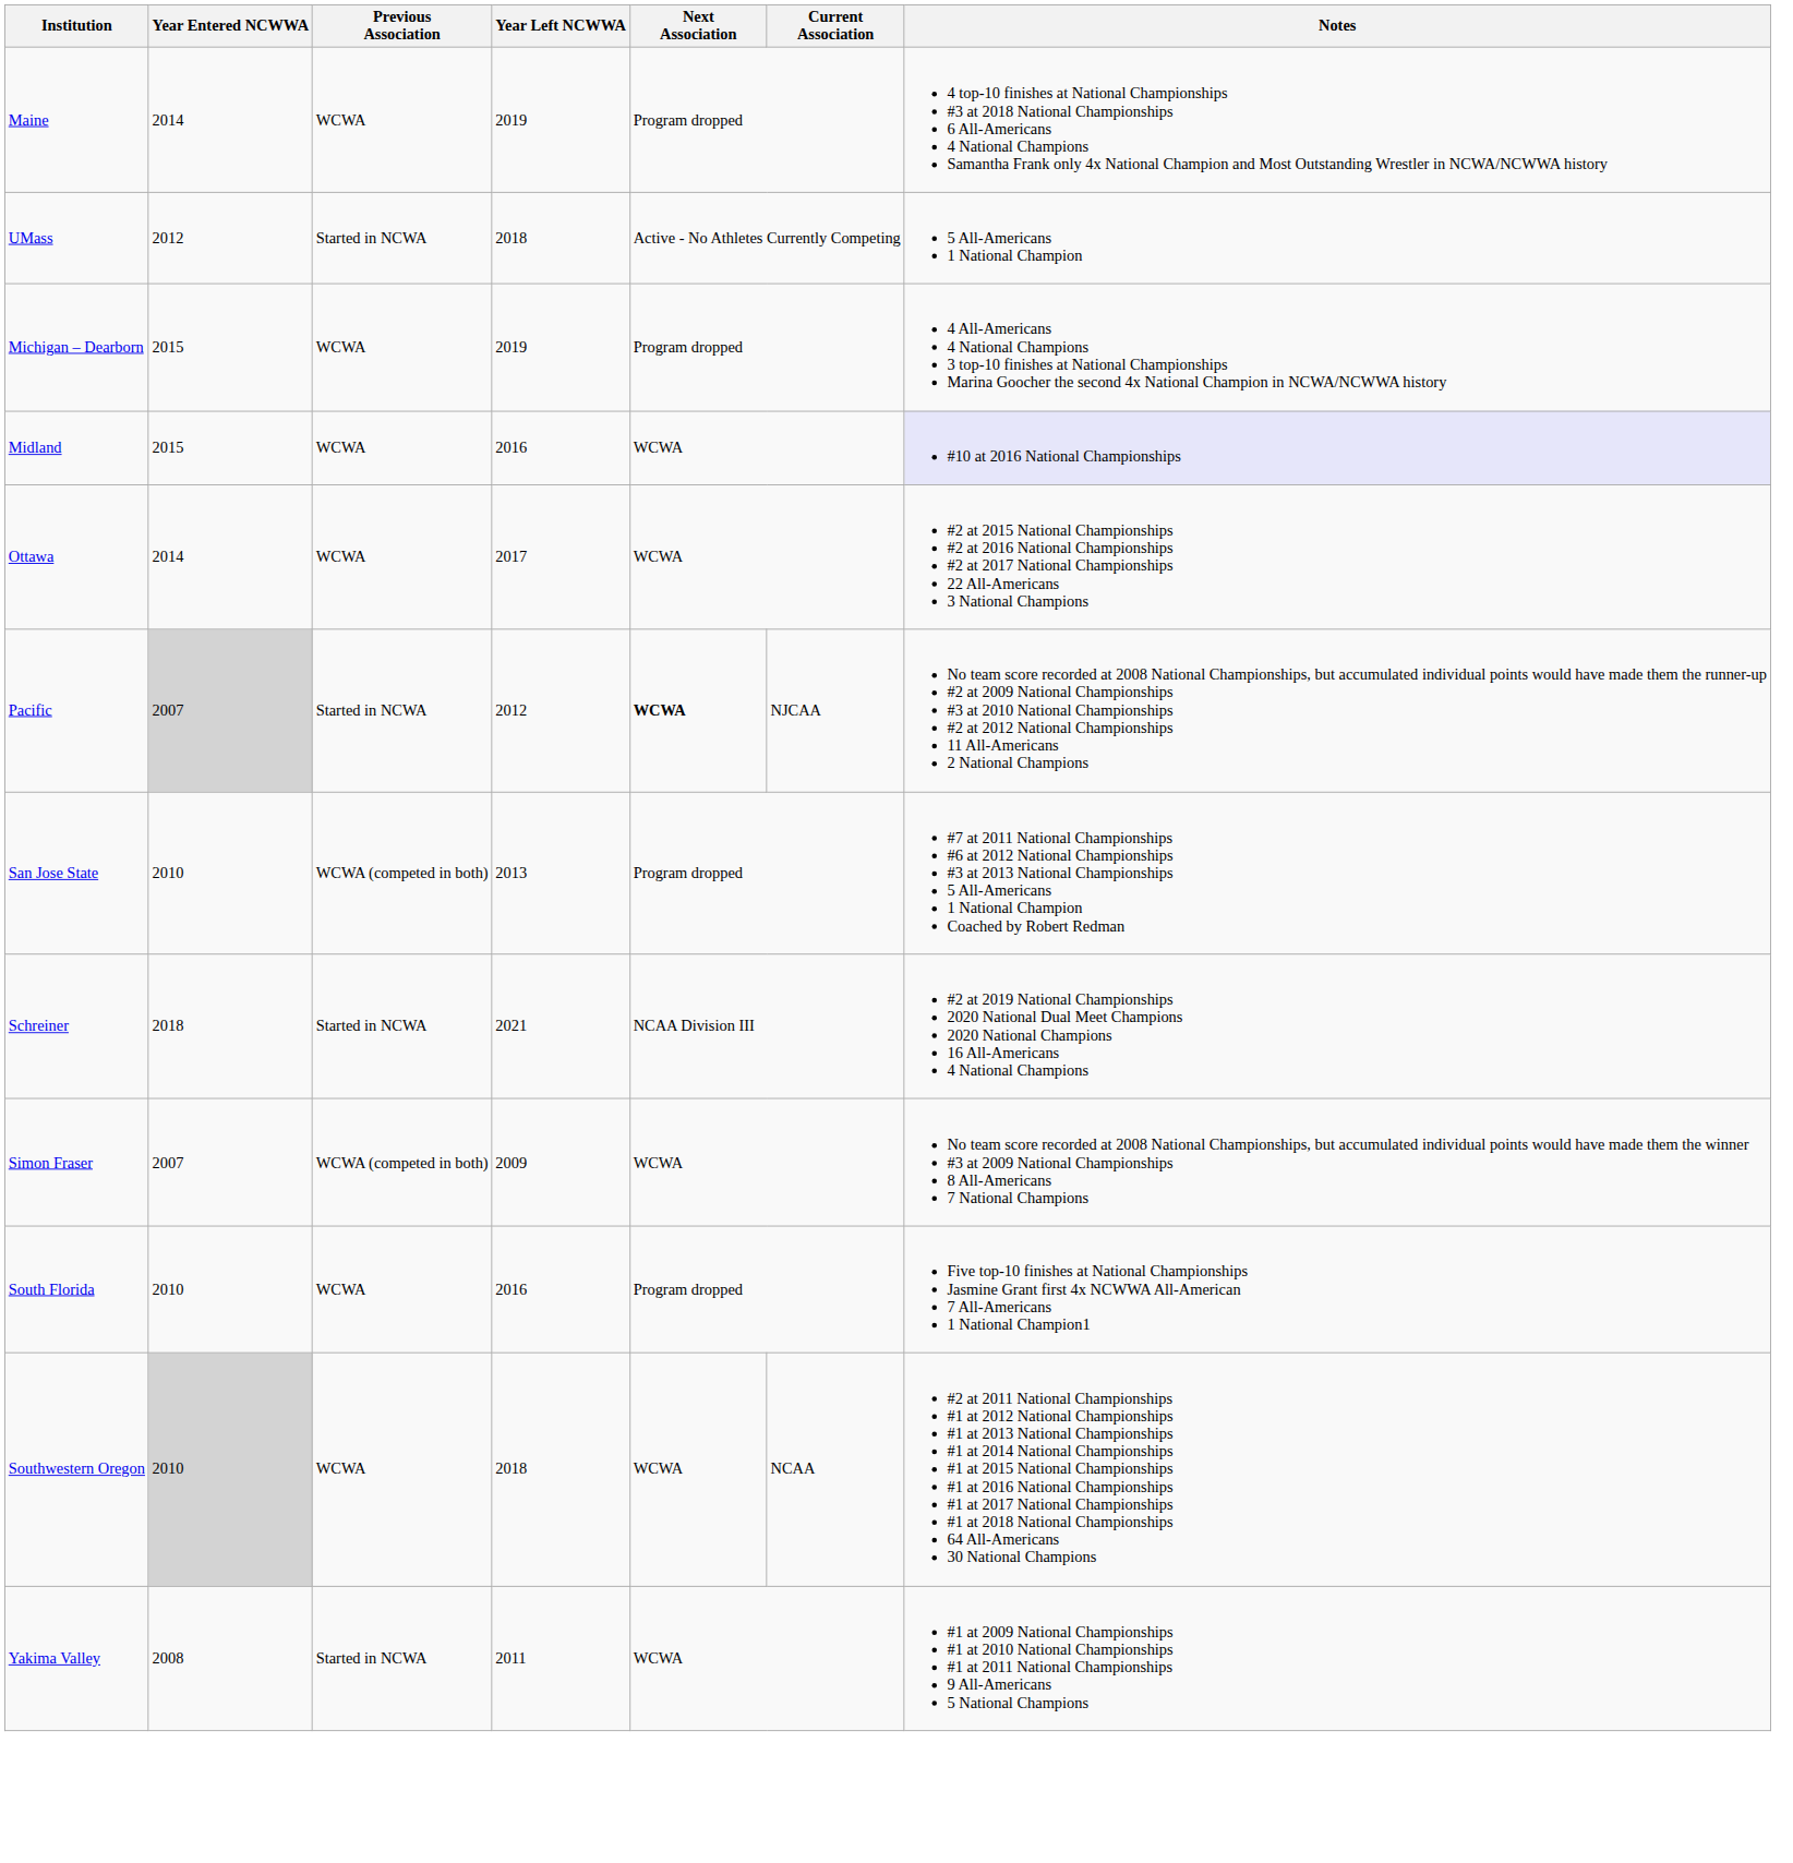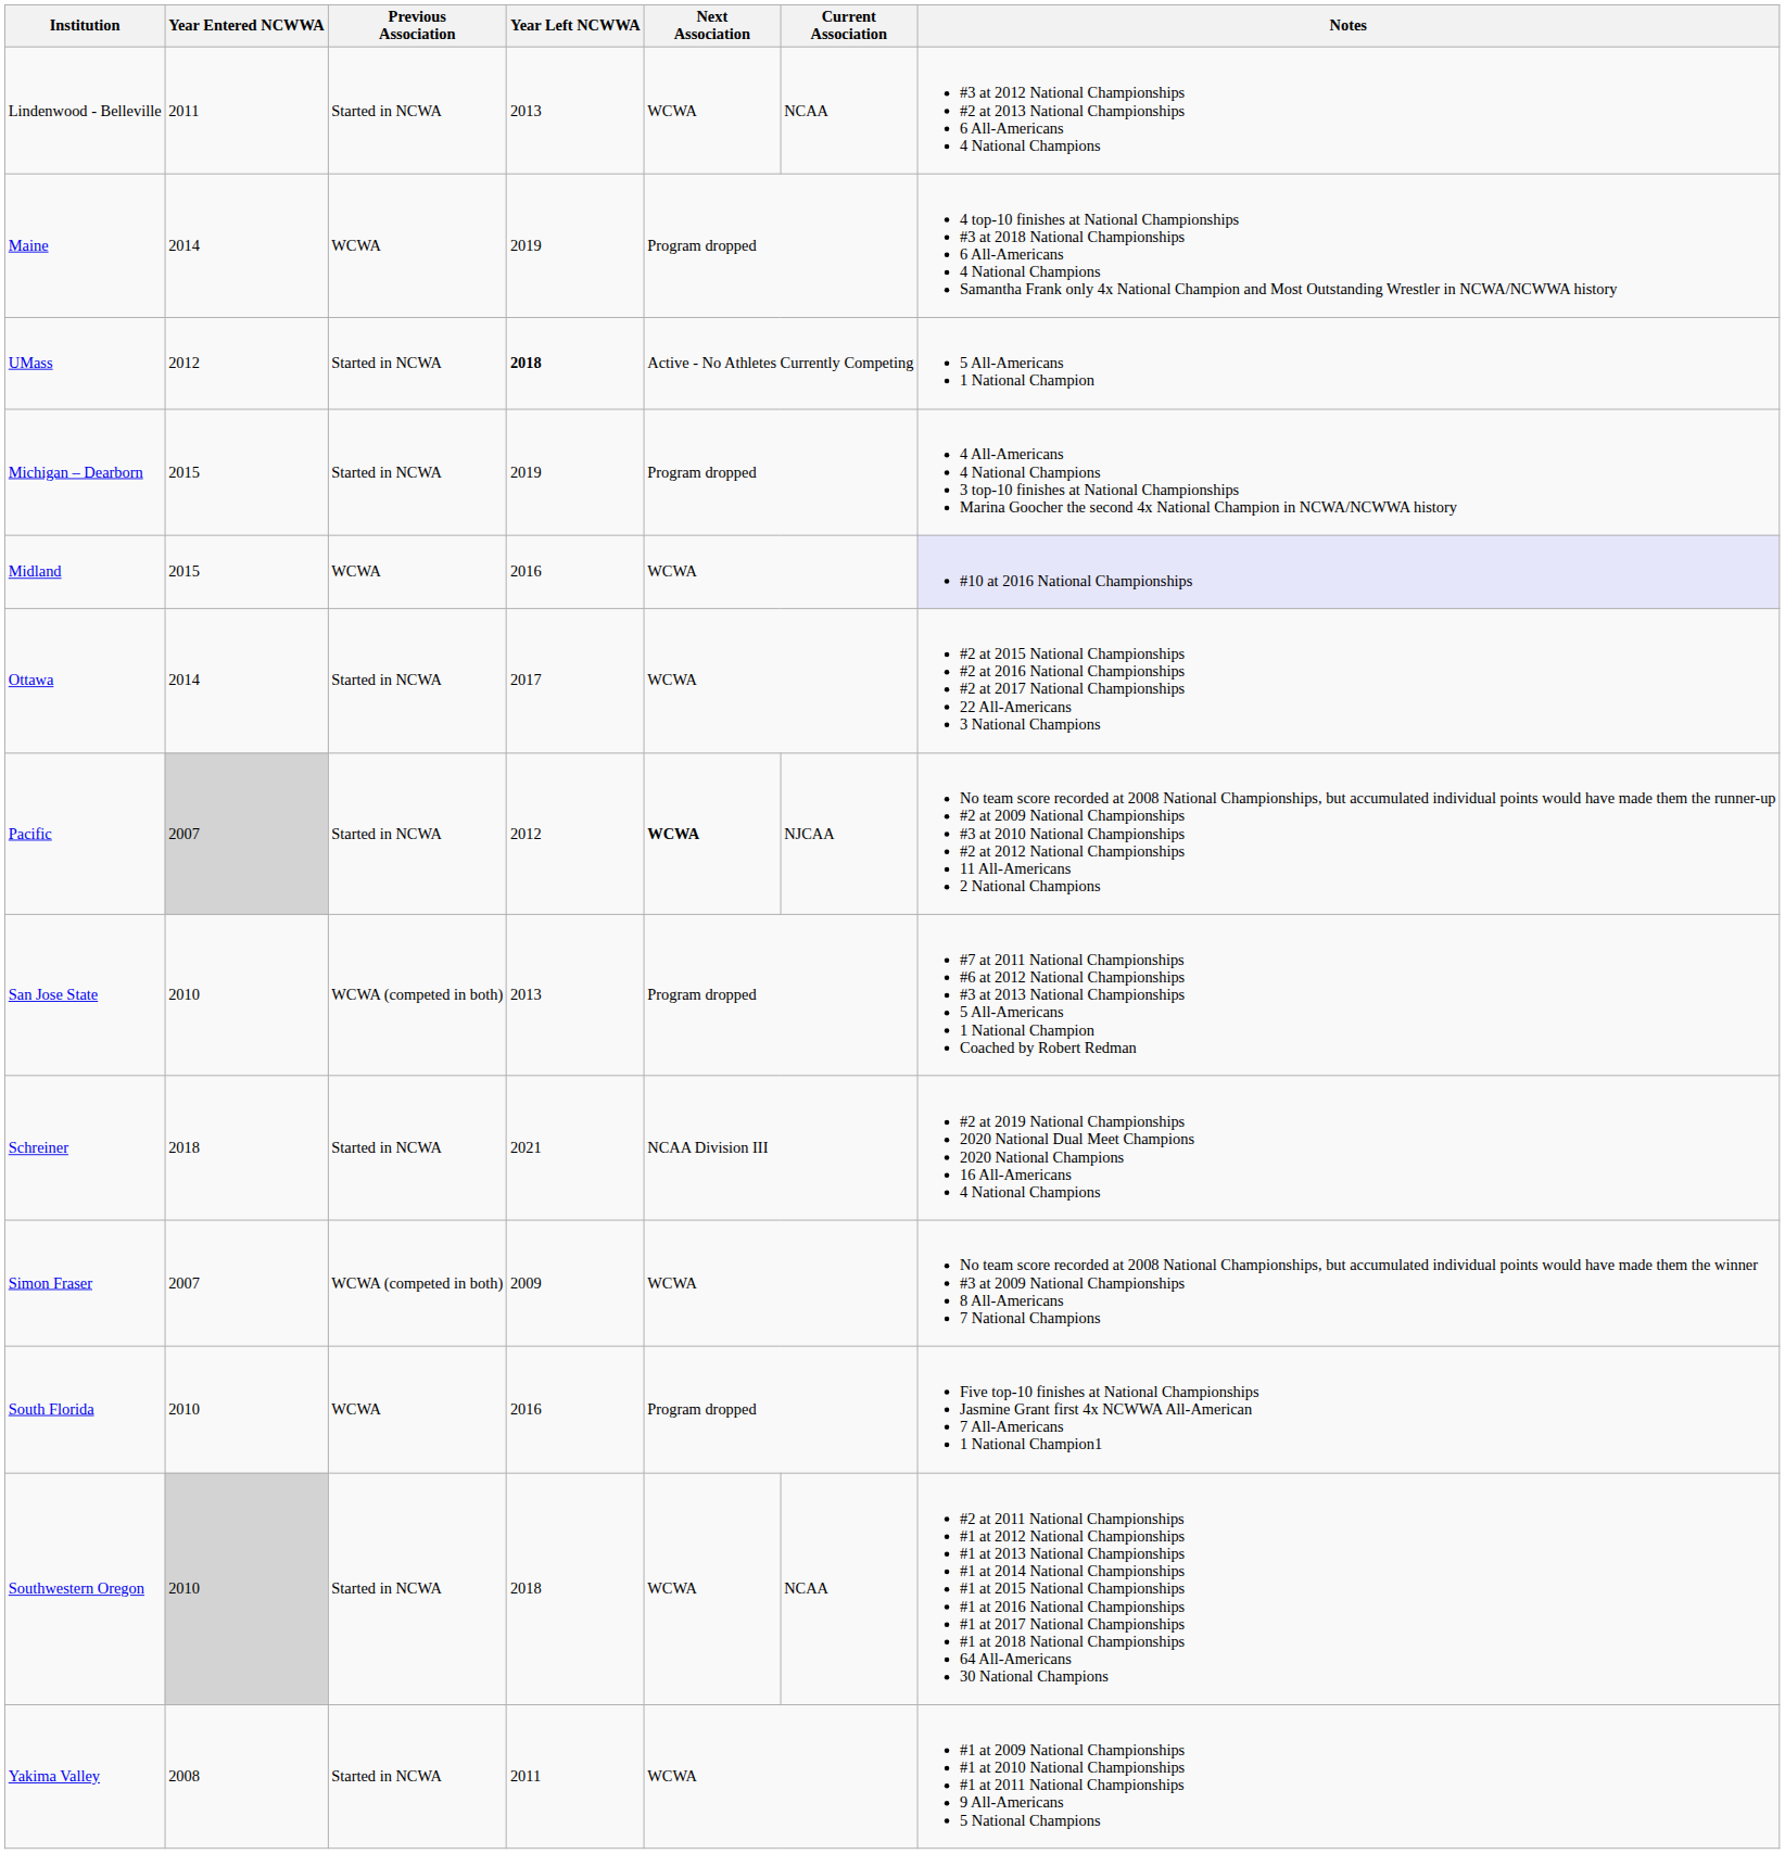+ row: Lindenwood - Belleville | 2011 | Started in NCWA | 2013 | WCWA | NCAA | #3 at 2012 National Championships #2 at 2013 National Championships 6 All-Americans 4 National Champions
UMass | Year Left NCWWA: normal -> bold
Michigan – Dearborn | Previous Association: WCWA -> Started in NCWA
Ottawa | Previous Association: WCWA -> Started in NCWA
Southwestern Oregon | Previous Association: WCWA -> Started in NCWA
